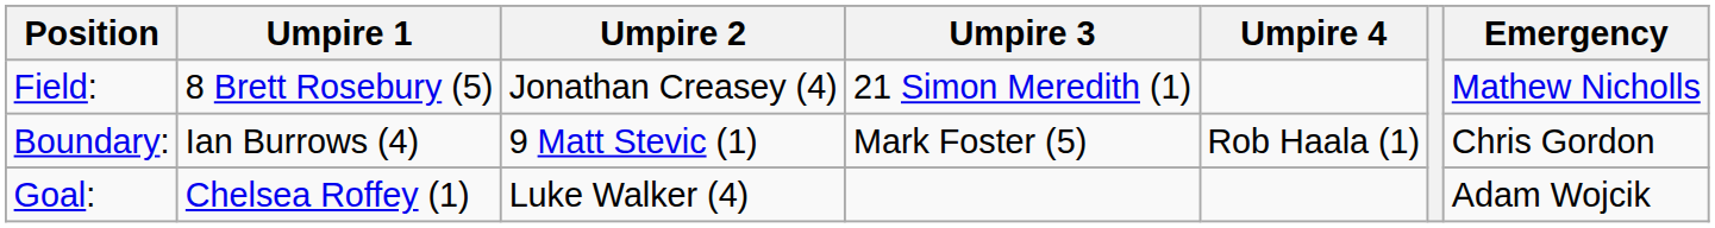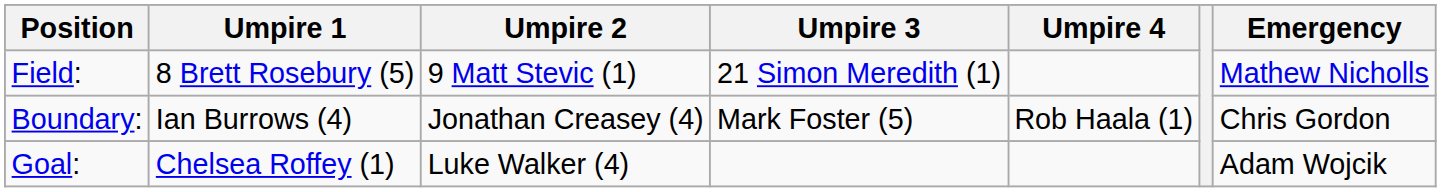Field: | Umpire 2: Jonathan Creasey (4) -> 9 Matt Stevic (1)
Boundary: | Umpire 2: 9 Matt Stevic (1) -> Jonathan Creasey (4)
